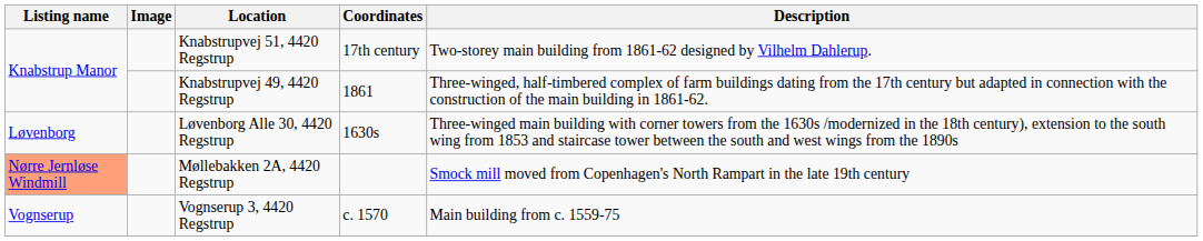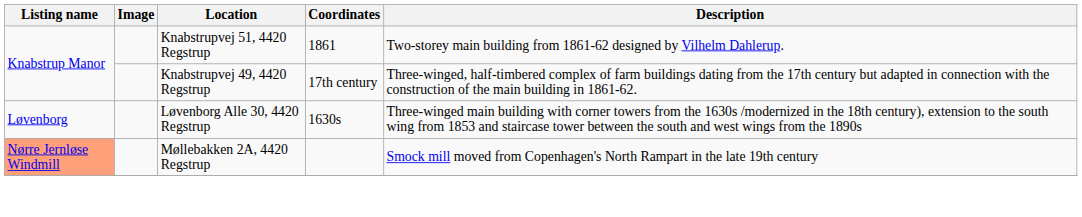Knabstrupvej 51, 4420 Regstrup | Coordinates: 17th century -> 1861
Knabstrupvej 49, 4420 Regstrup | Coordinates: 1861 -> 17th century
- row: Vognserup | Vognserup 3, 4420 Regstrup | c. 1570 | Main building from c. 1559-75
